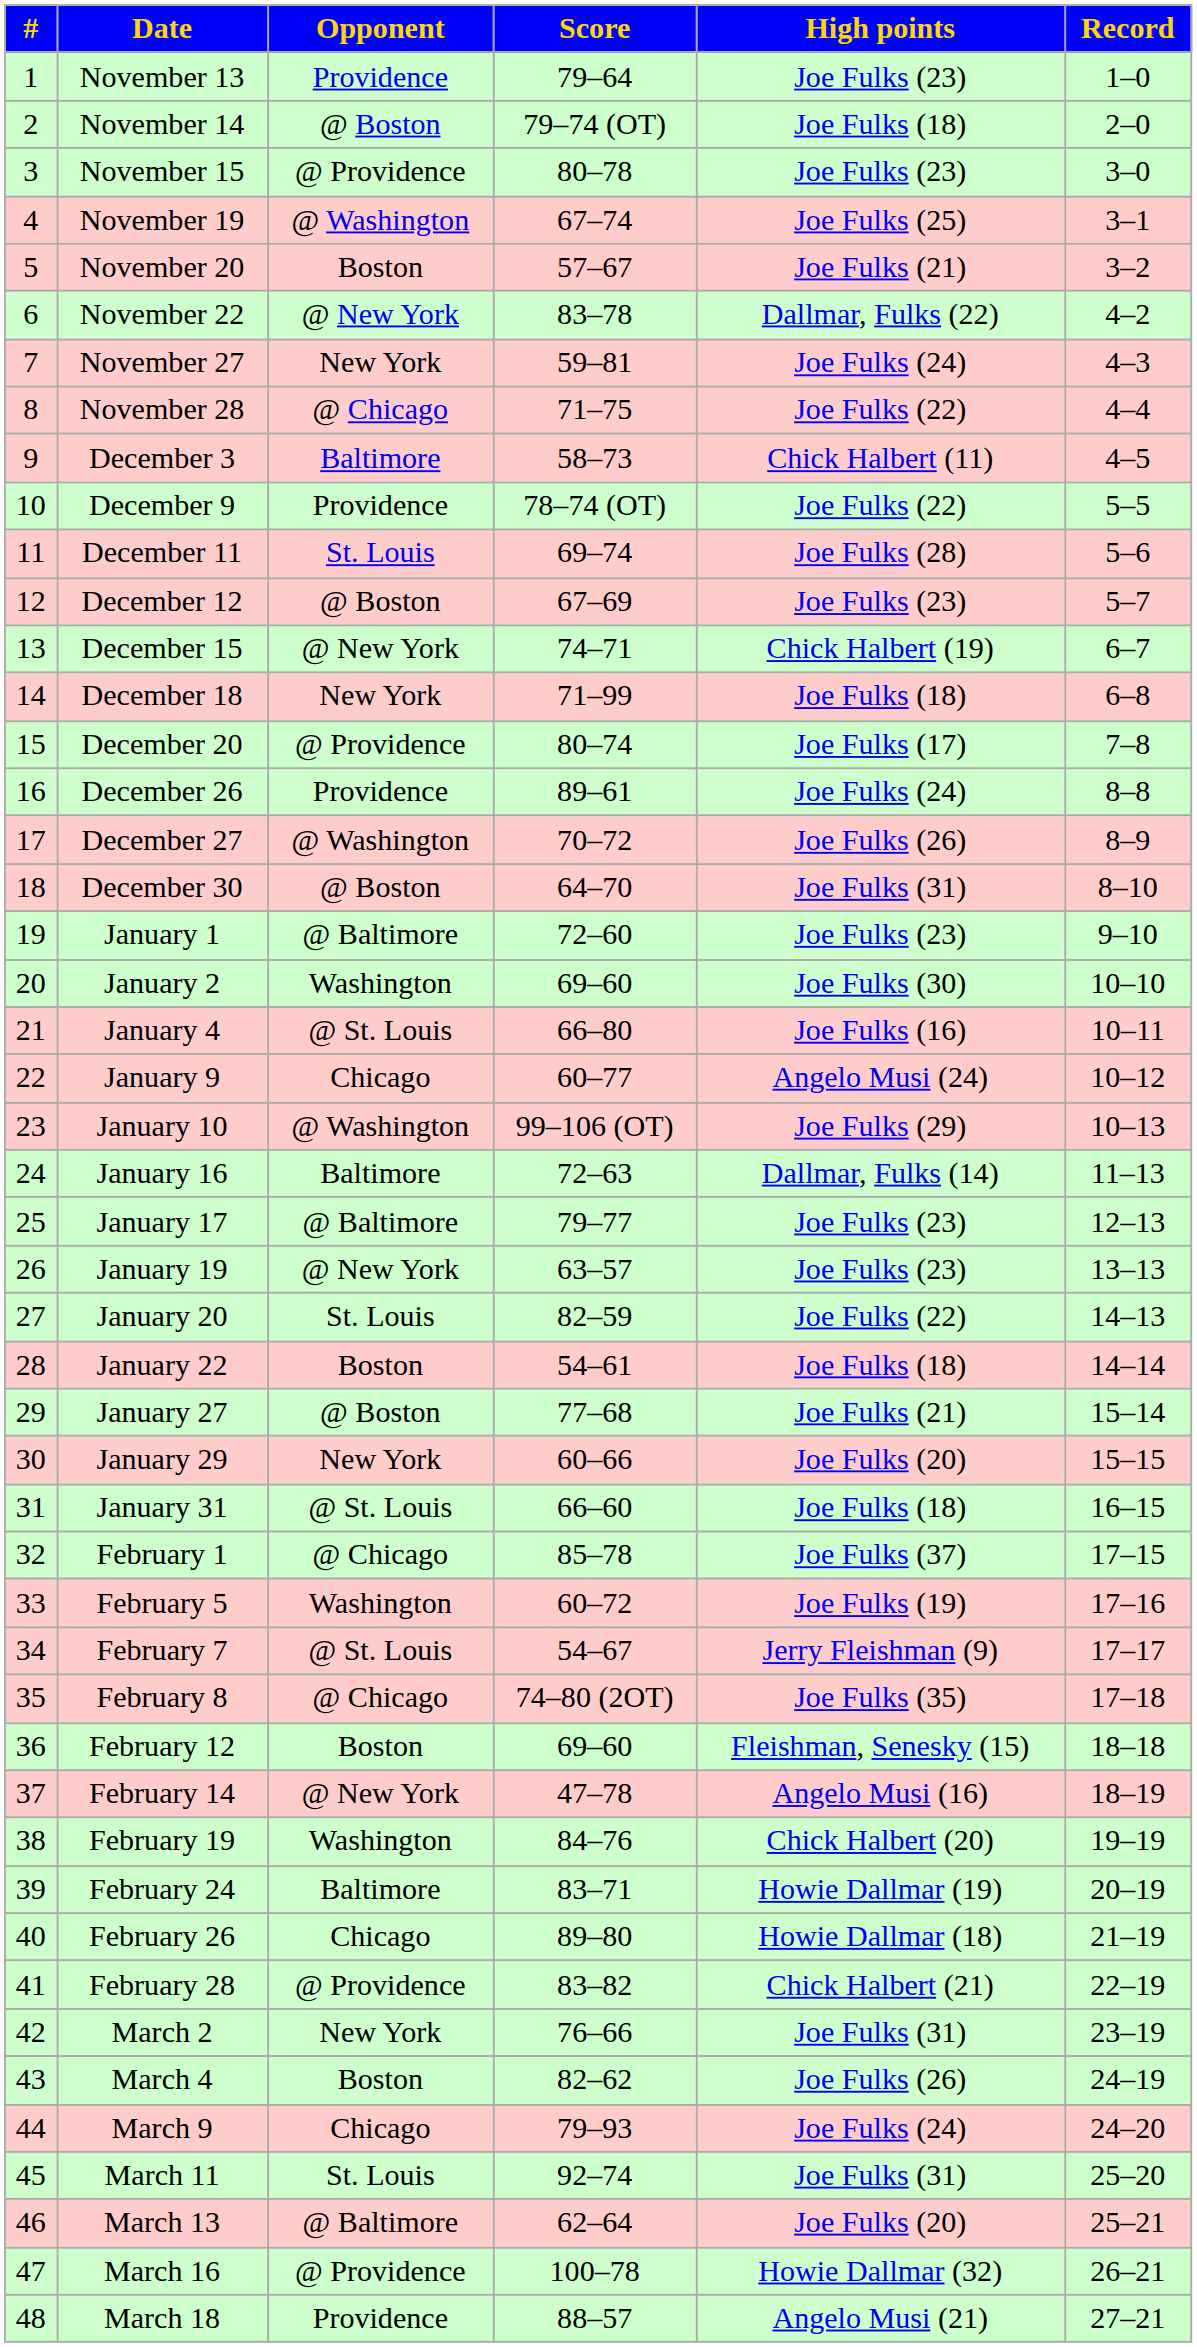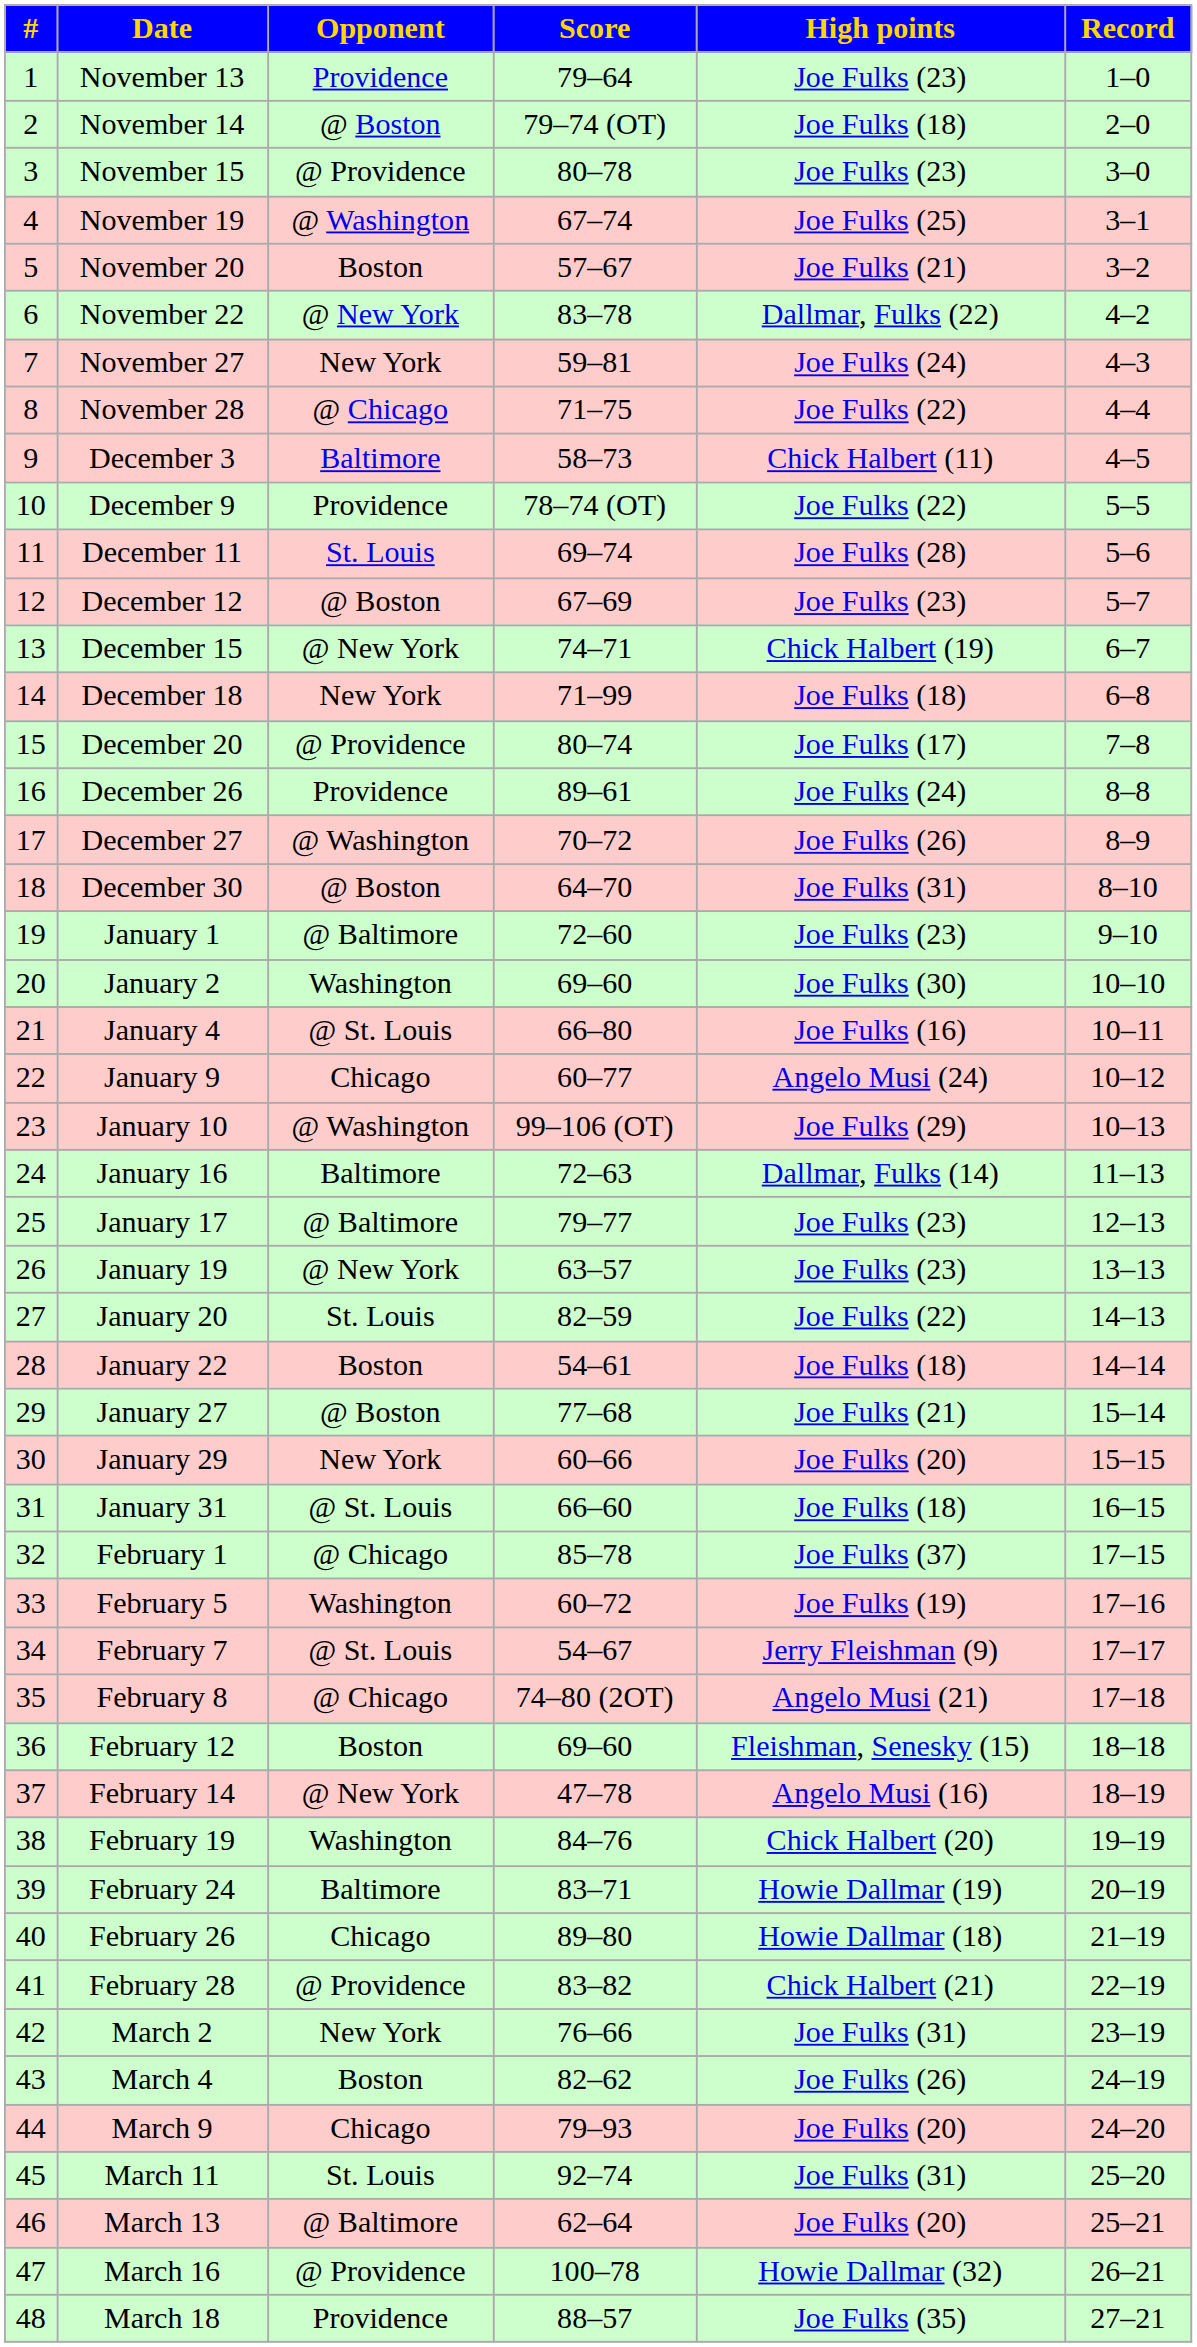February 8 | High points: Joe Fulks (35) -> Angelo Musi (21)
March 9 | High points: Joe Fulks (24) -> Joe Fulks (20)
March 18 | High points: Angelo Musi (21) -> Joe Fulks (35)
